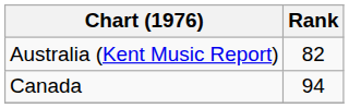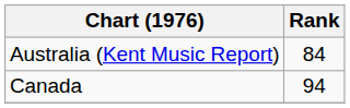Australia (Kent Music Report) | Rank: 82 -> 84
